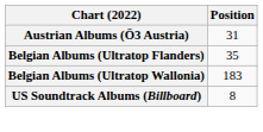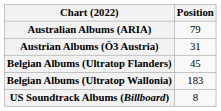+ row: Australian Albums (ARIA) | 79
Belgian Albums (Ultratop Flanders) | Position: 35 -> 45
